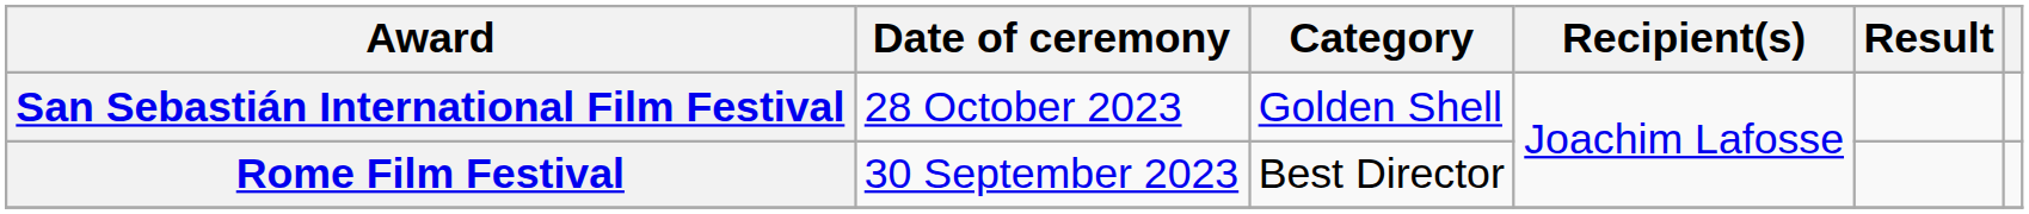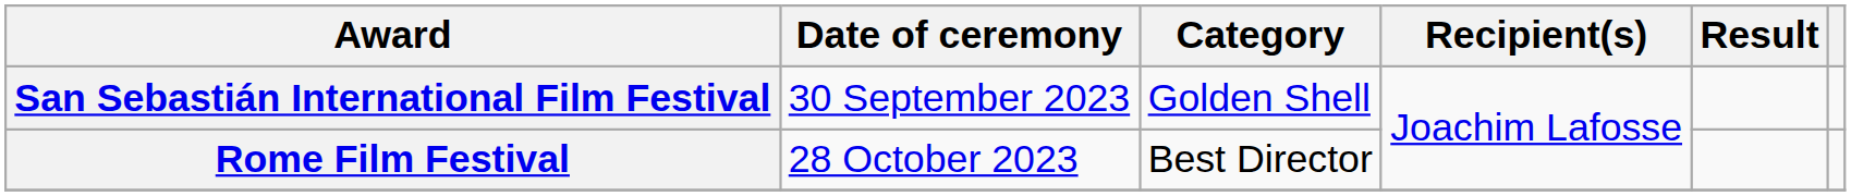San Sebastián International Film Festival | Date of ceremony: 28 October 2023 -> 30 September 2023
Rome Film Festival | Date of ceremony: 30 September 2023 -> 28 October 2023
